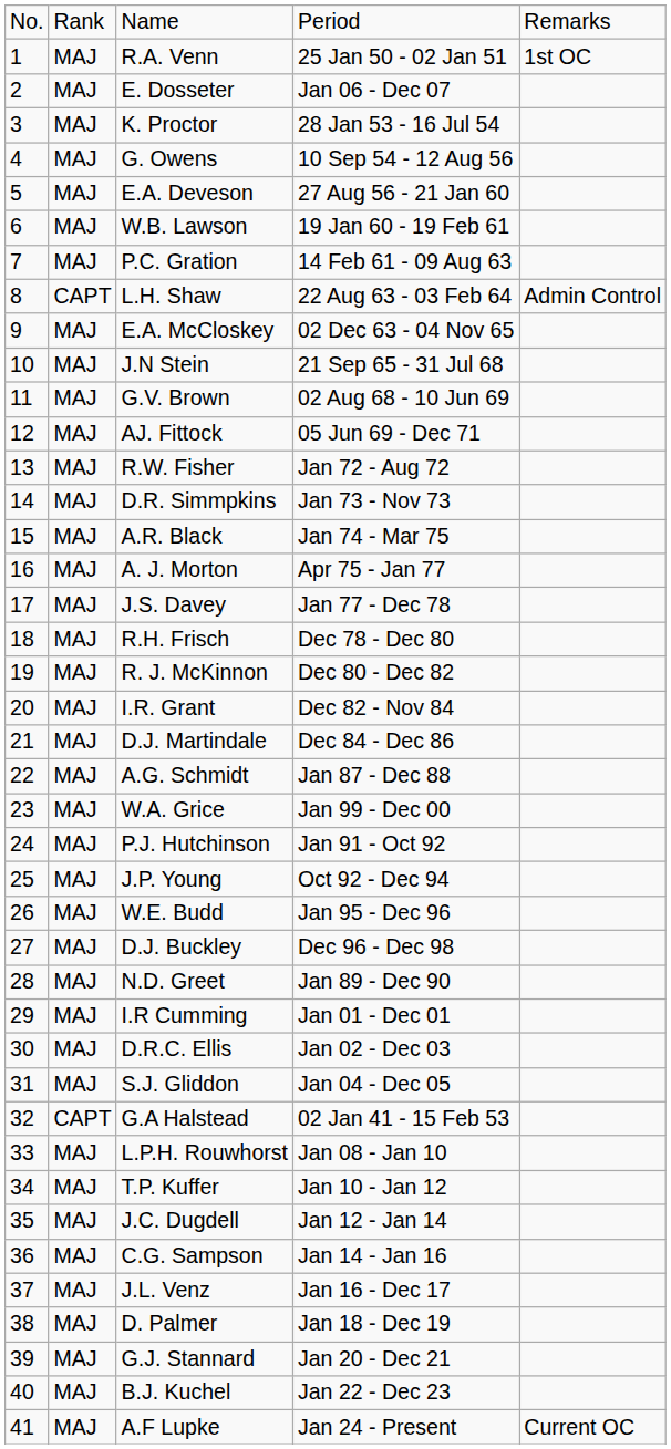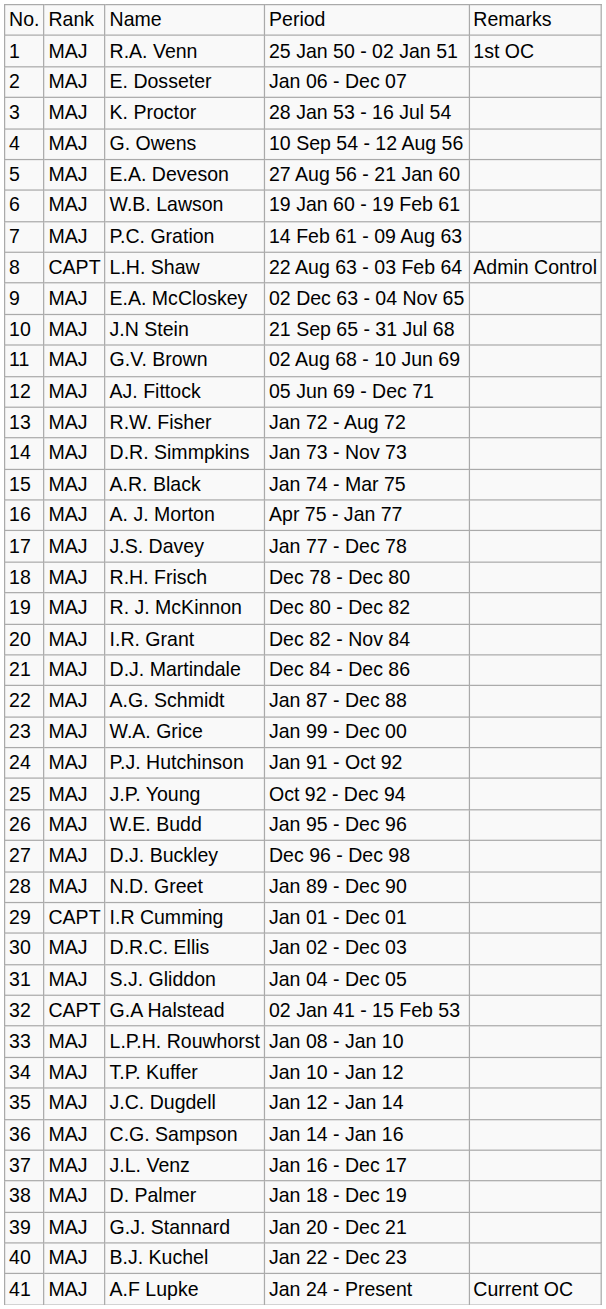I.R Cumming | column 2: MAJ -> CAPT
